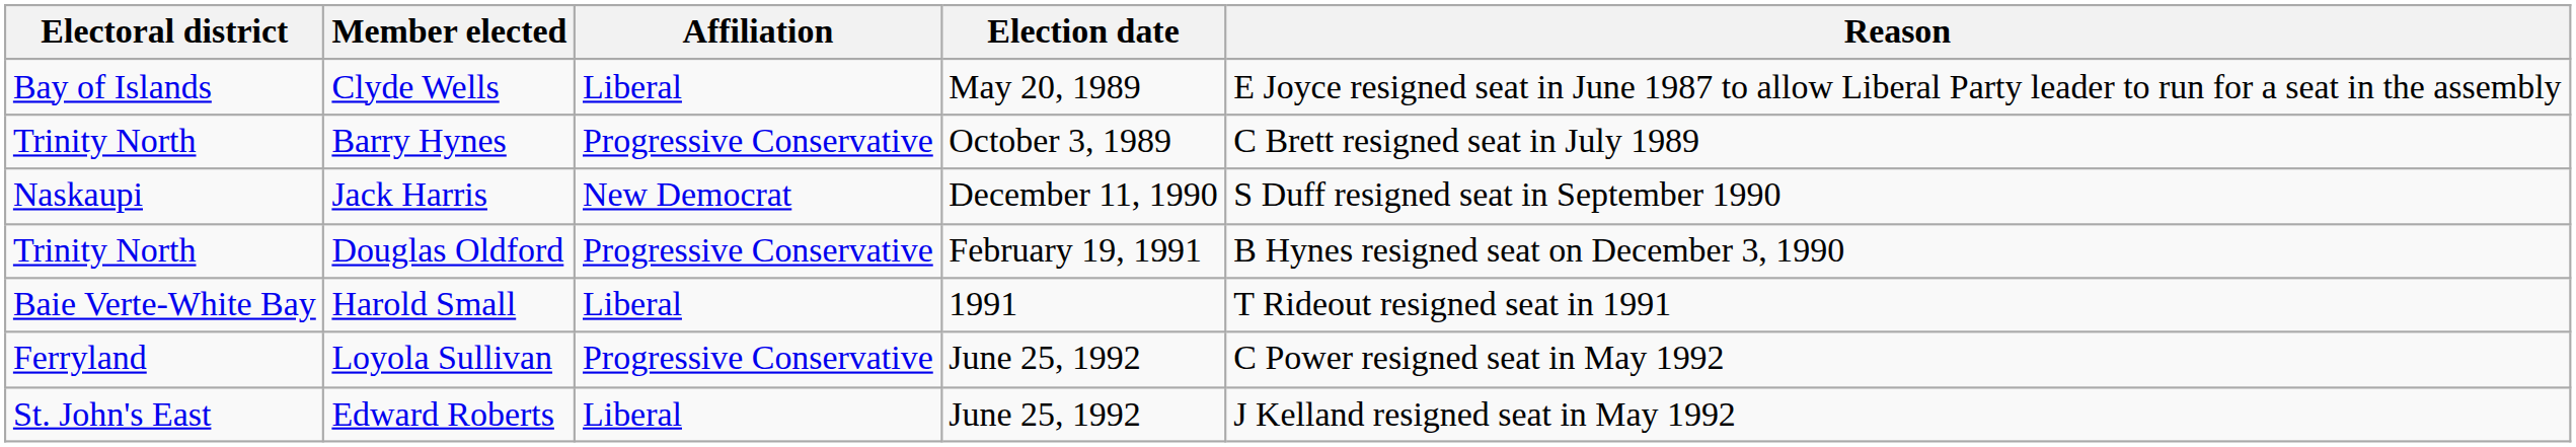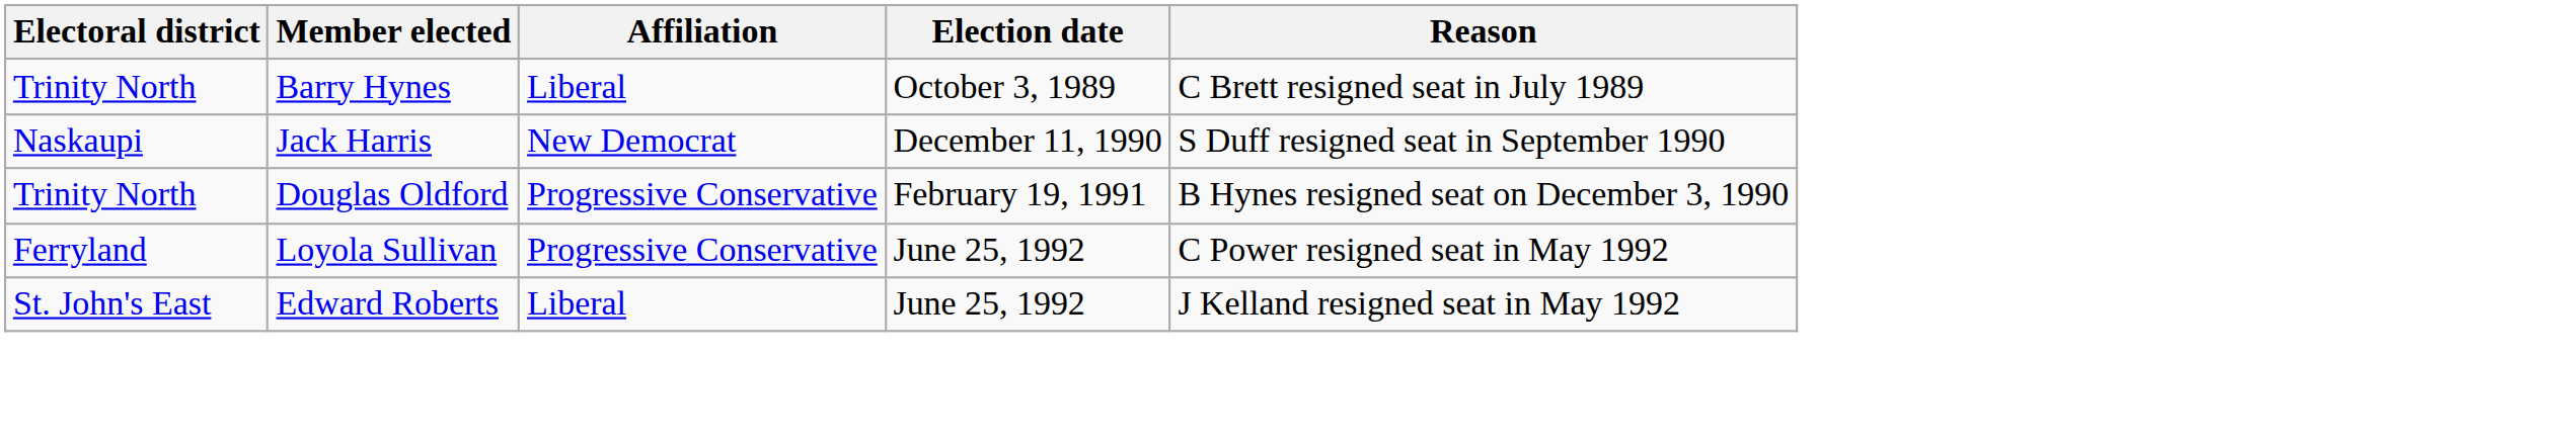- row: Bay of Islands | Clyde Wells | Liberal | May 20, 1989 | E Joyce resigned seat in June 1987 to allow Liberal Party leader to run for a seat in the assembly
Barry Hynes | Affiliation: Progressive Conservative -> Liberal
- row: Baie Verte-White Bay | Harold Small | Liberal | 1991 | T Rideout resigned seat in 1991
